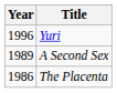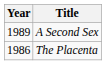- row: 1996 | Yuri
